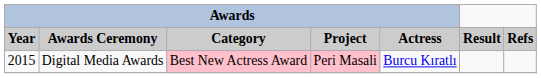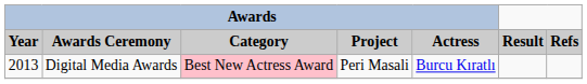Digital Media Awards | Awards / Year: 2015 -> 2013
Digital Media Awards | Awards / Project: pink background -> no background
